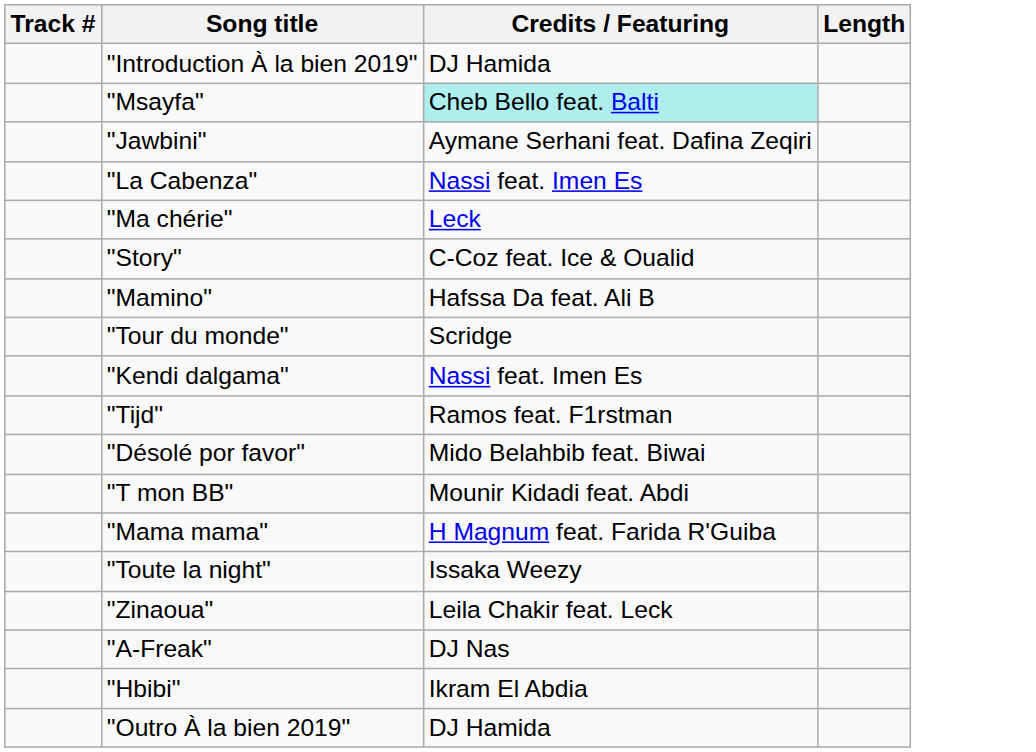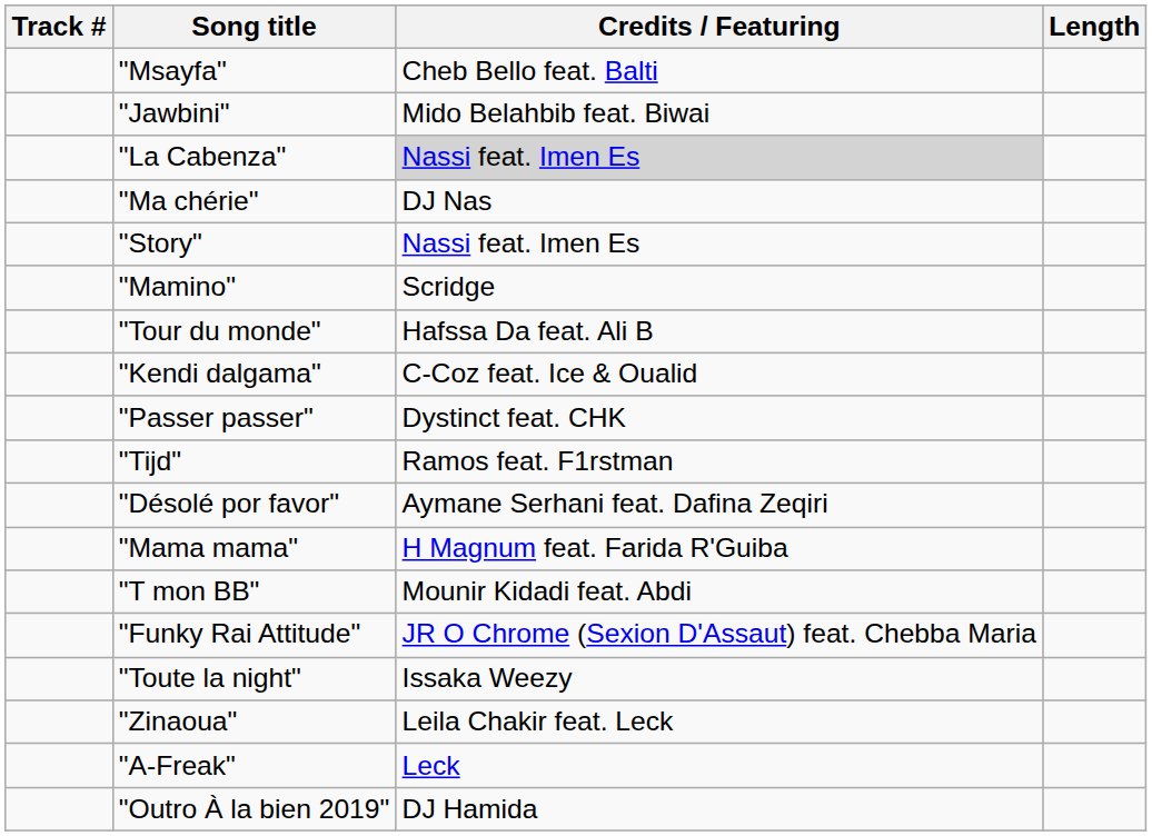- row: "Introduction À la bien 2019" | DJ Hamida
"Msayfa" | Credits / Featuring: paleturquoise background -> no background
"Jawbini" | Credits / Featuring: Aymane Serhani feat. Dafina Zeqiri -> Mido Belahbib feat. Biwai
"La Cabenza" | Credits / Featuring: no background -> lightgrey background
"Ma chérie" | Credits / Featuring: Leck -> DJ Nas
"Story" | Credits / Featuring: C-Coz feat. Ice & Oualid -> Nassi feat. Imen Es
"Mamino" | Credits / Featuring: Hafssa Da feat. Ali B -> Scridge
"Tour du monde" | Credits / Featuring: Scridge -> Hafssa Da feat. Ali B
"Kendi dalgama" | Credits / Featuring: Nassi feat. Imen Es -> C-Coz feat. Ice & Oualid
+ row: "Passer passer" | Dystinct feat. CHK
"Désolé por favor" | Credits / Featuring: Mido Belahbib feat. Biwai -> Aymane Serhani feat. Dafina Zeqiri
rows swapped: "Mama mama" <-> "T mon BB"
+ row: "Funky Rai Attitude" | JR O Chrome (Sexion D'Assaut) feat. Chebba Maria
"A-Freak" | Credits / Featuring: DJ Nas -> Leck
- row: "Hbibi" | Ikram El Abdia
